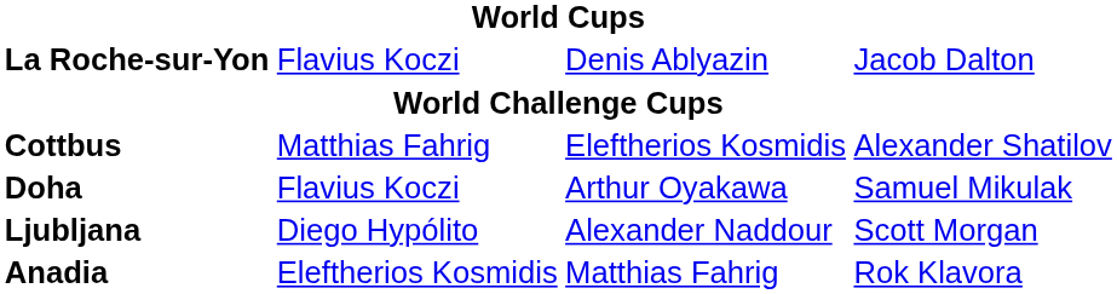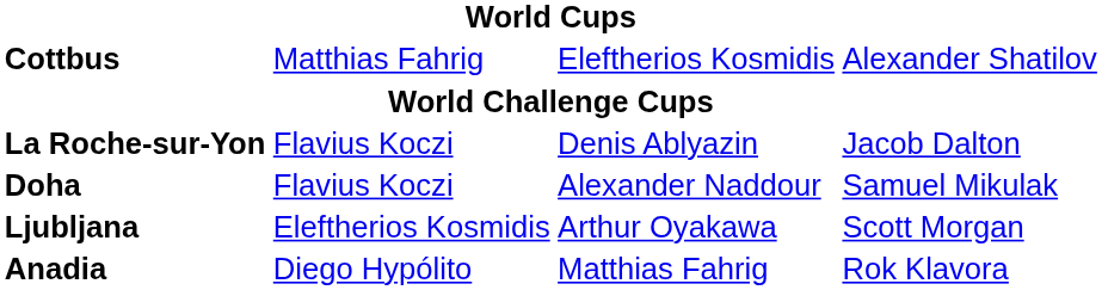rows swapped: La Roche-sur-Yon <-> Cottbus
Doha | column 3: Arthur Oyakawa -> Alexander Naddour
Ljubljana | column 2: Diego Hypólito -> Eleftherios Kosmidis
Ljubljana | column 3: Alexander Naddour -> Arthur Oyakawa
Anadia | column 2: Eleftherios Kosmidis -> Diego Hypólito
